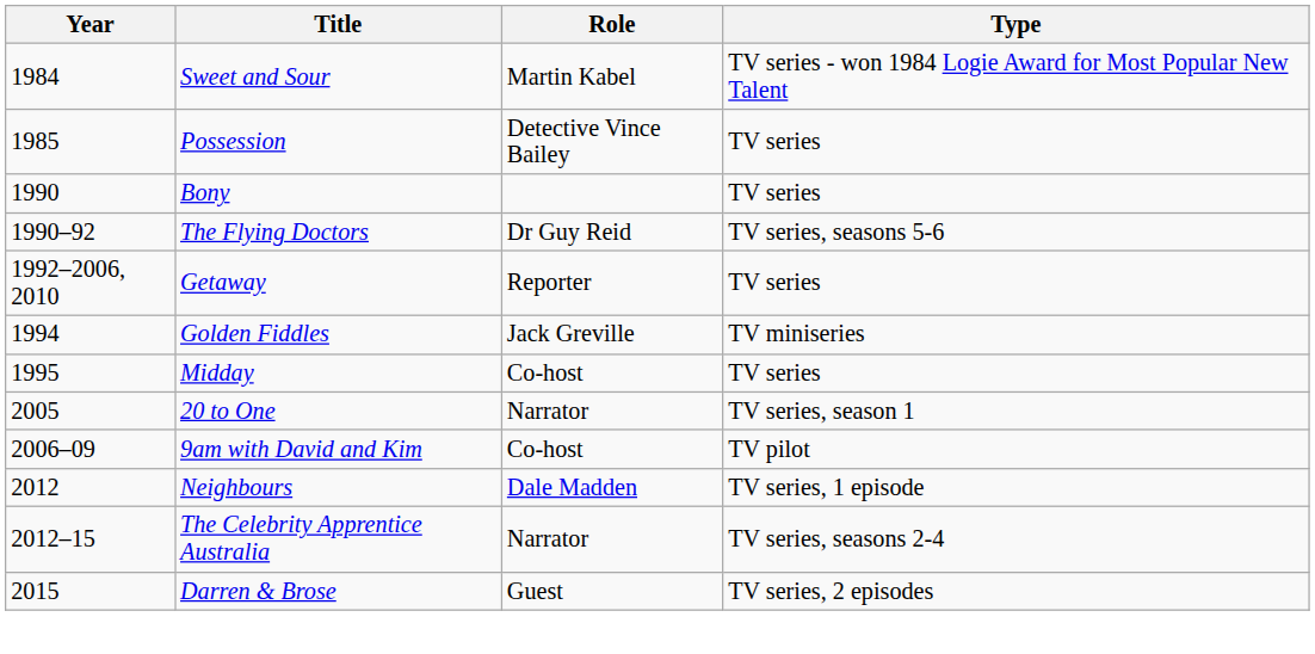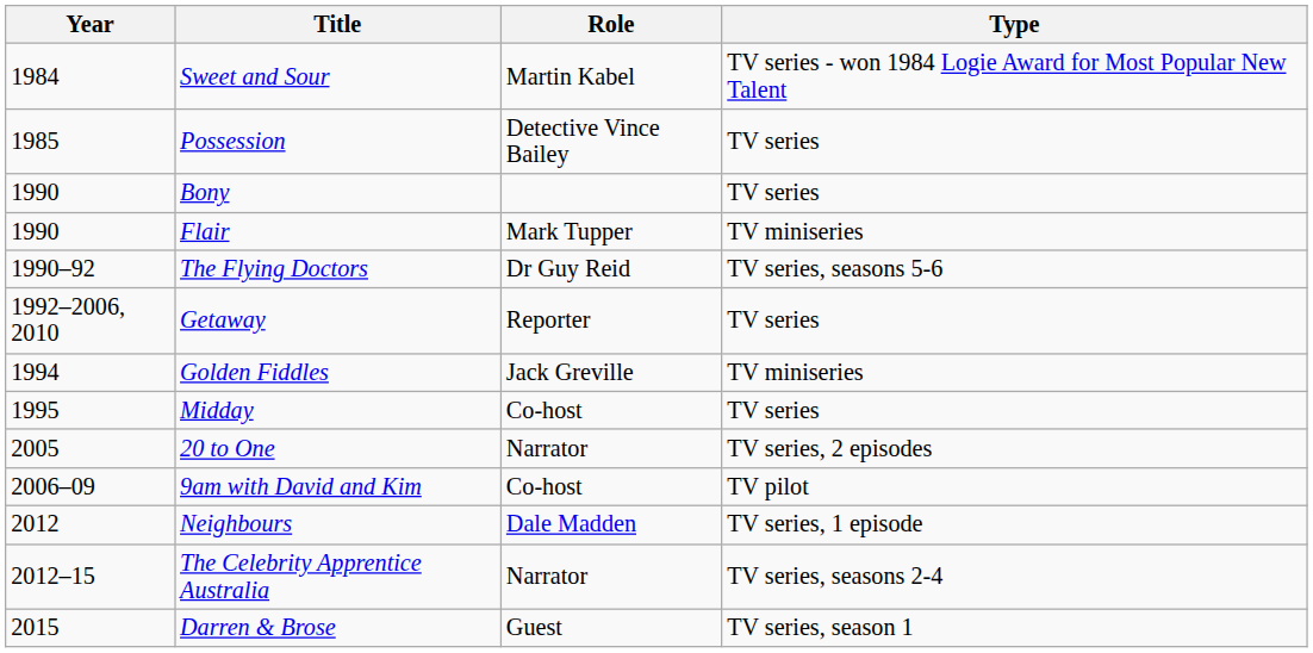+ row: 1990 | Flair | Mark Tupper | TV miniseries
20 to One | Type: TV series, season 1 -> TV series, 2 episodes
Darren & Brose | Type: TV series, 2 episodes -> TV series, season 1
